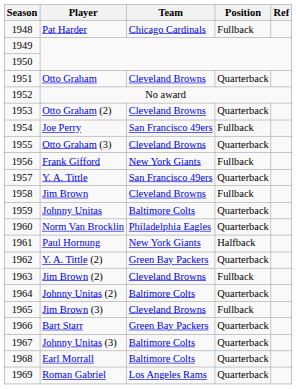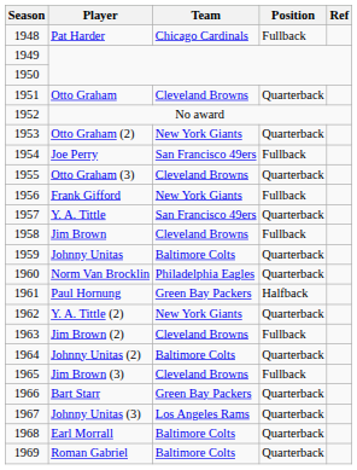Otto Graham (2) | Team: Cleveland Browns -> New York Giants
Paul Hornung | Team: New York Giants -> Green Bay Packers
Y. A. Tittle (2) | Team: Green Bay Packers -> New York Giants
Johnny Unitas (3) | Team: Baltimore Colts -> Los Angeles Rams
Roman Gabriel | Team: Los Angeles Rams -> Baltimore Colts
